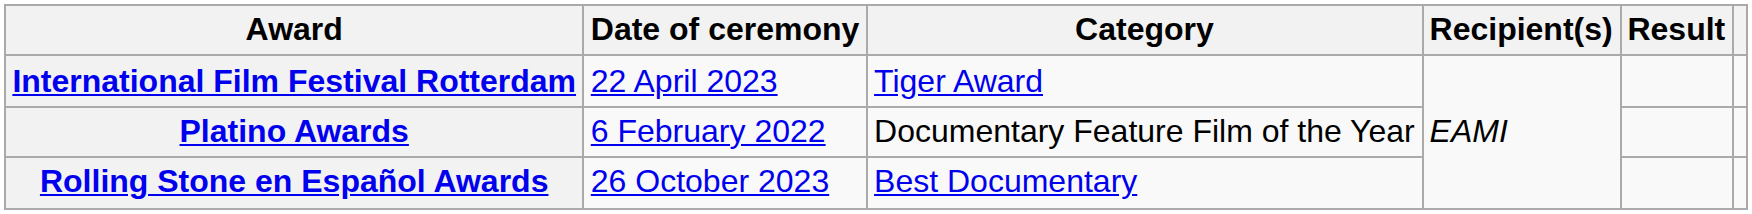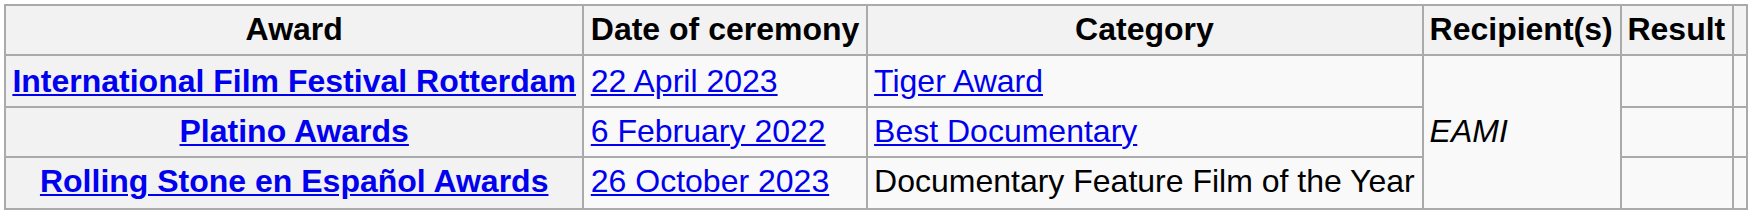Platino Awards | Category: Documentary Feature Film of the Year -> Best Documentary
Rolling Stone en Español Awards | Category: Best Documentary -> Documentary Feature Film of the Year
